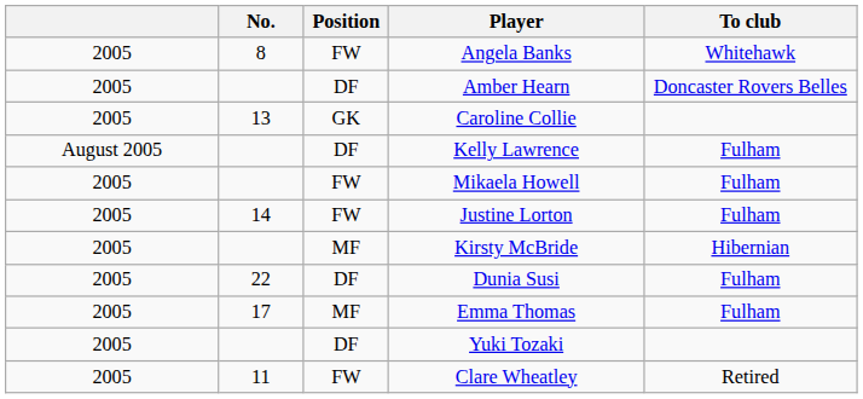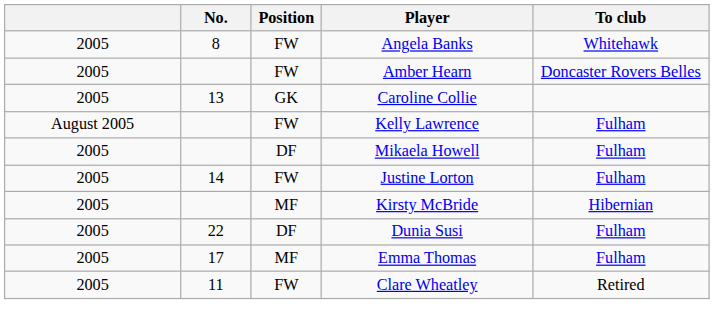Amber Hearn | Position: DF -> FW
Kelly Lawrence | Position: DF -> FW
Mikaela Howell | Position: FW -> DF
- row: 2005 | DF | Yuki Tozaki
